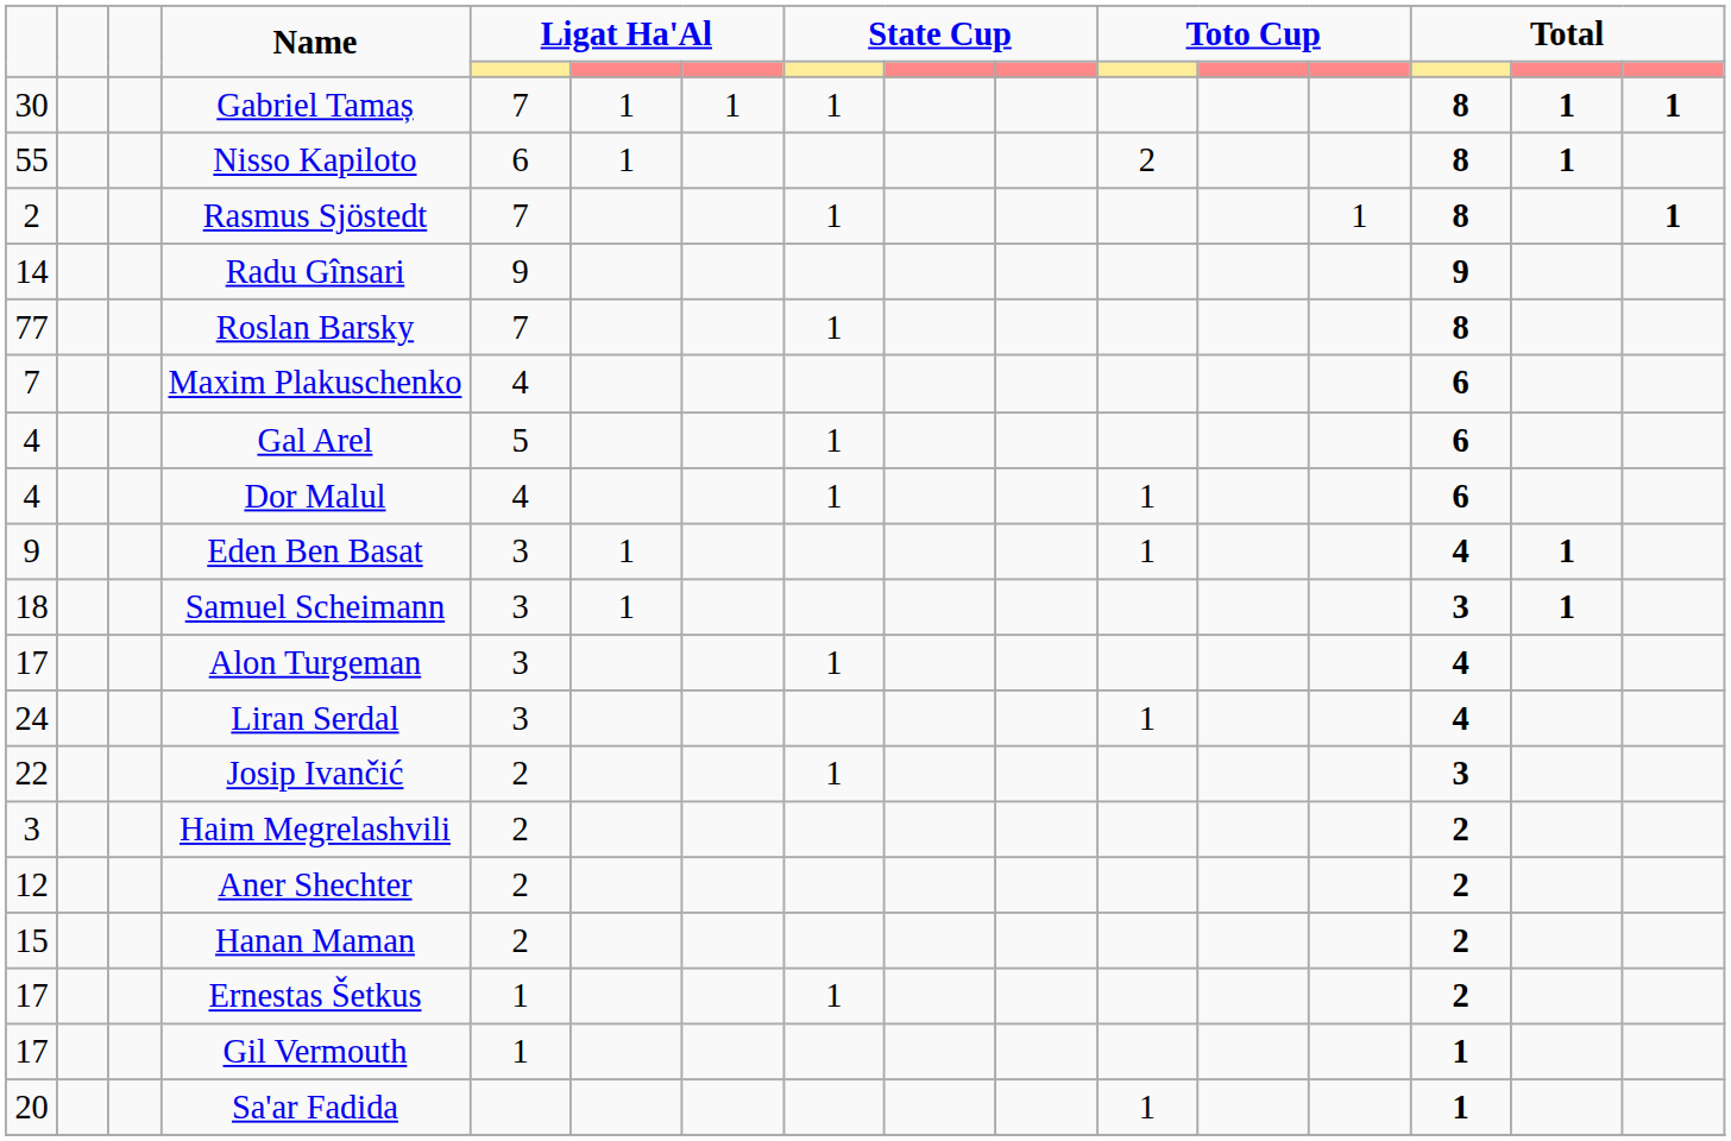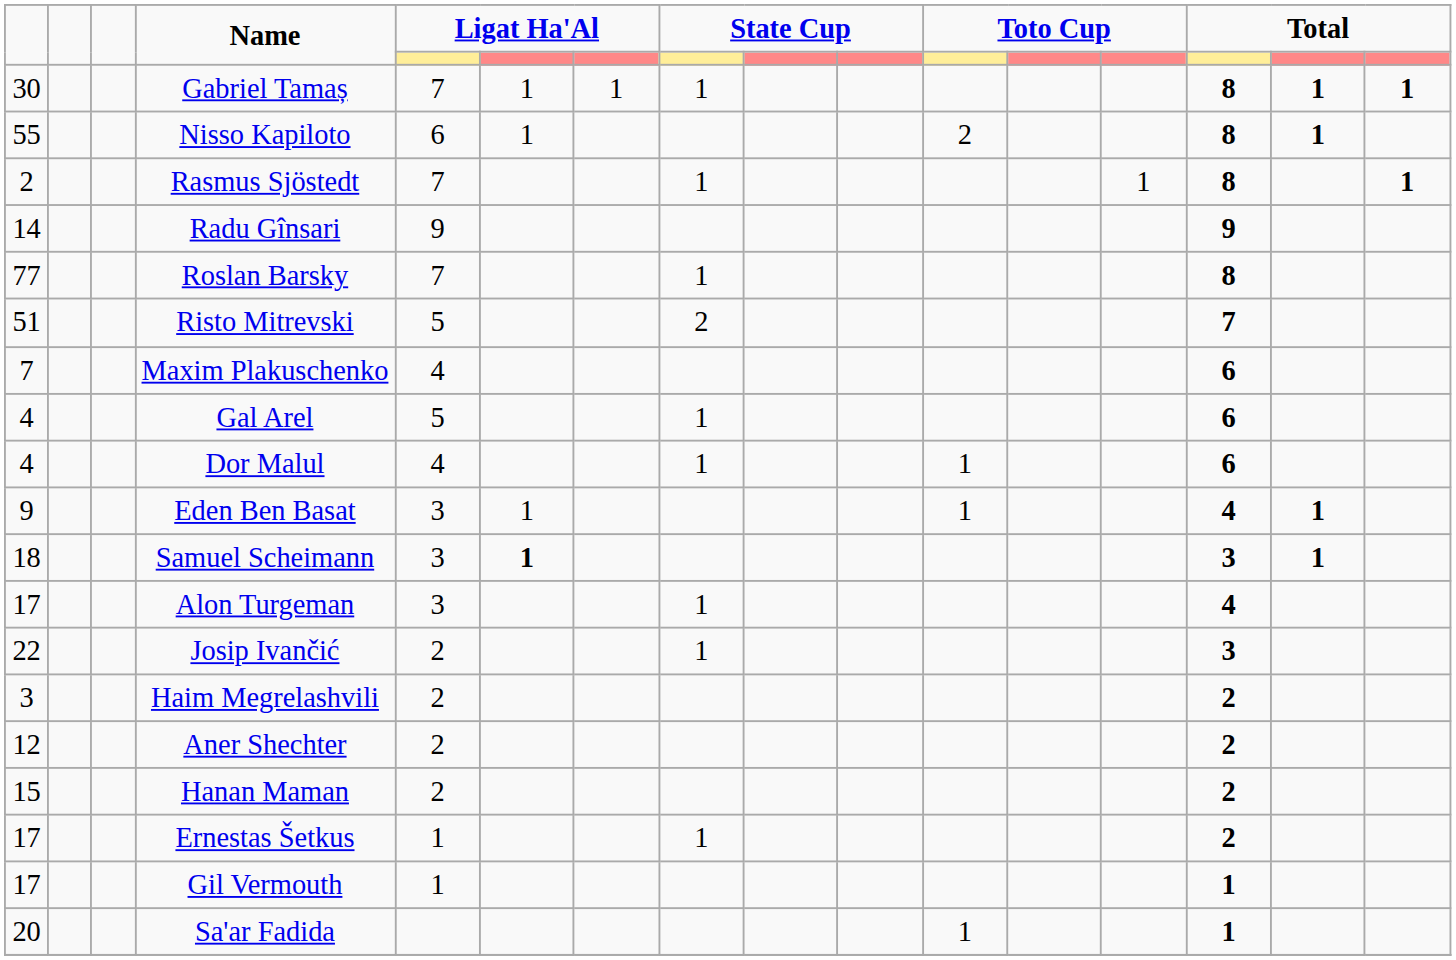+ row: 51 | Risto Mitrevski | 5 | 2 | 7
Samuel Scheimann | column 6: normal -> bold
- row: 24 | Liran Serdal | 3 | 1 | 4
